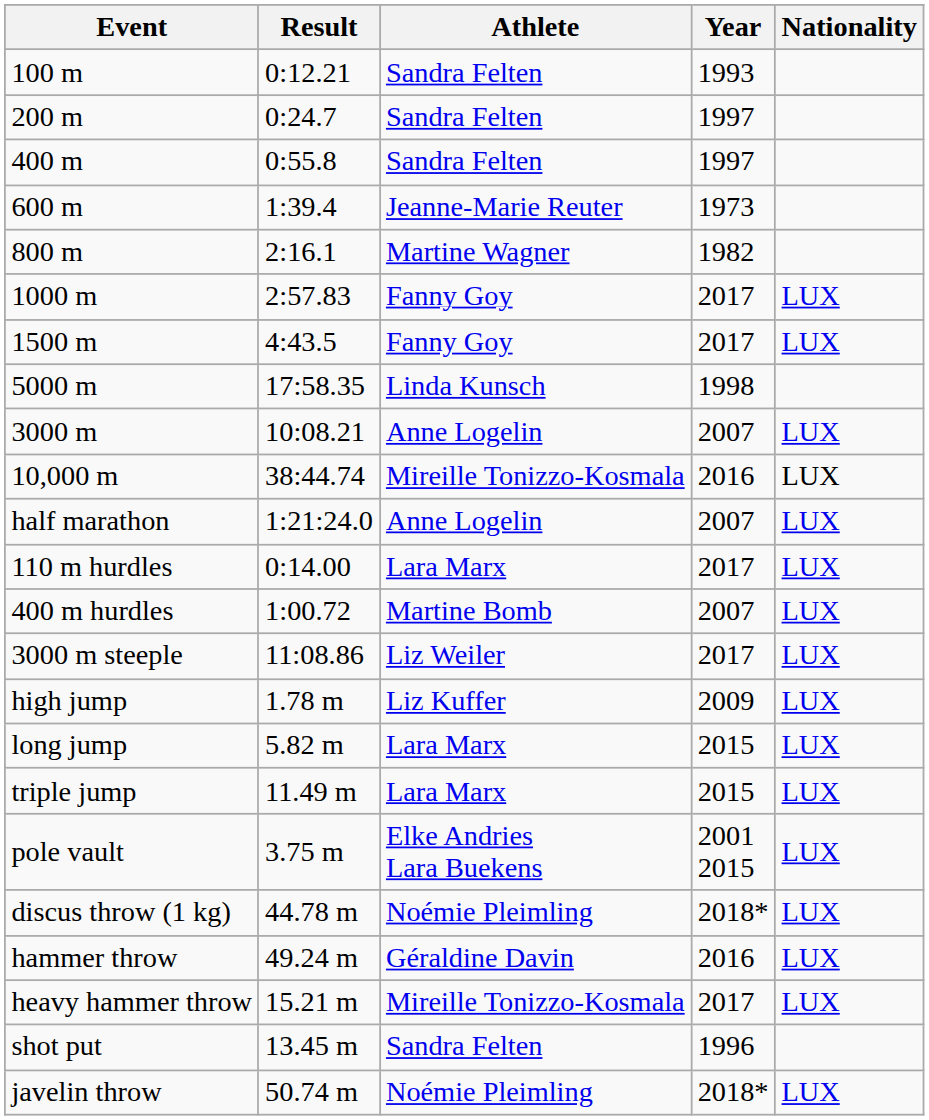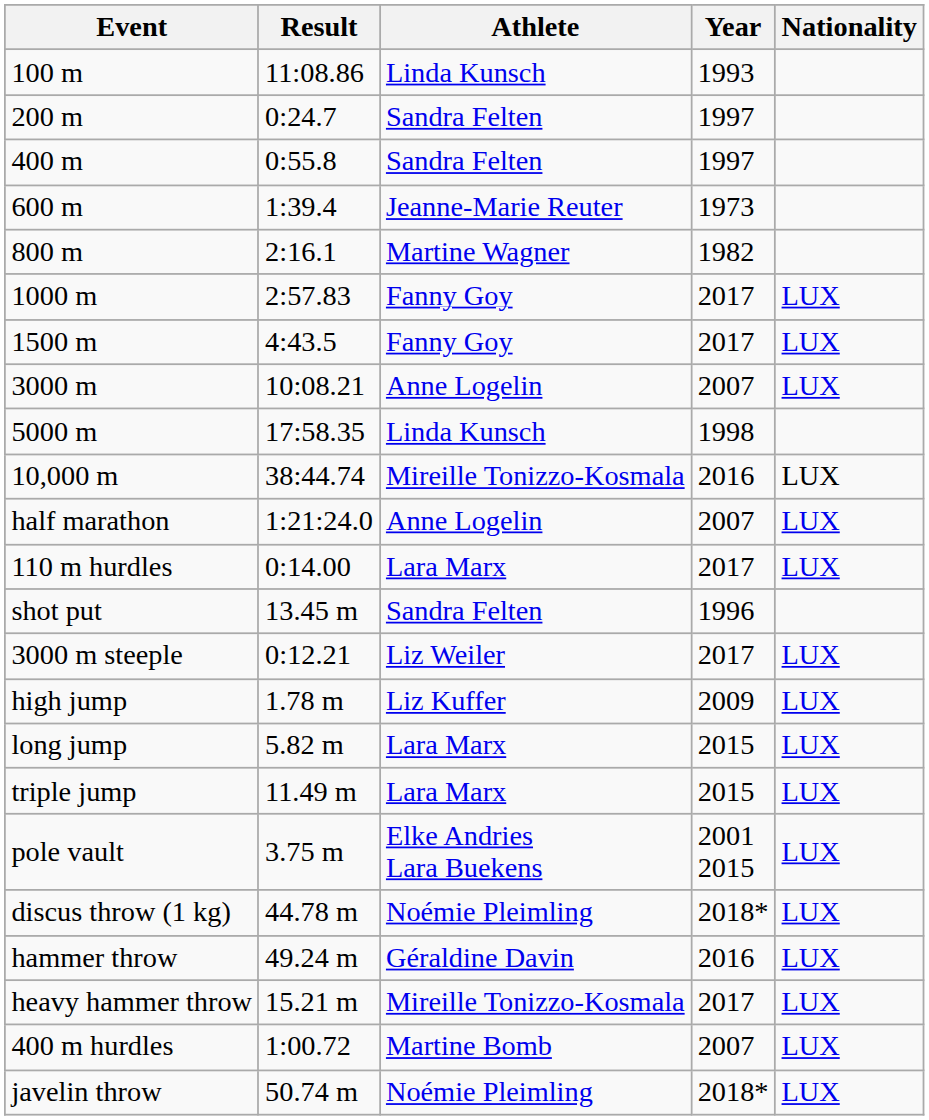100 m | Result: 0:12.21 -> 11:08.86
100 m | Athlete: Sandra Felten -> Linda Kunsch
rows swapped: 3000 m <-> 5000 m
rows swapped: 400 m hurdles <-> shot put
3000 m steeple | Result: 11:08.86 -> 0:12.21
